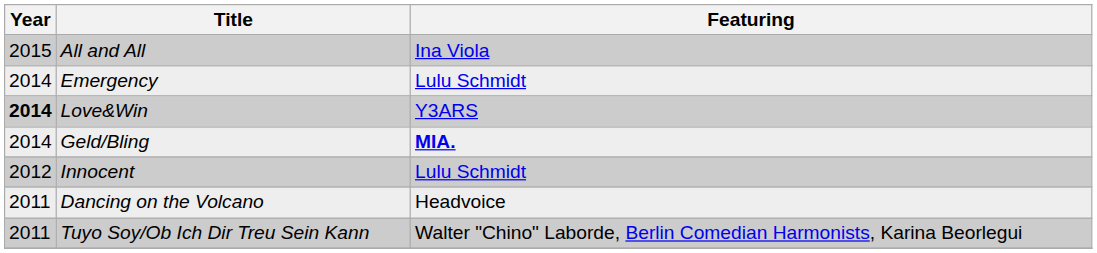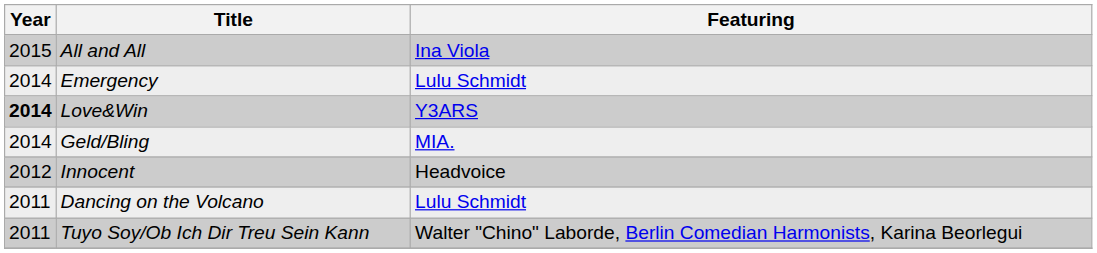Geld/Bling | Featuring: bold -> normal
Innocent | Featuring: Lulu Schmidt -> Headvoice
Dancing on the Volcano | Featuring: Headvoice -> Lulu Schmidt
